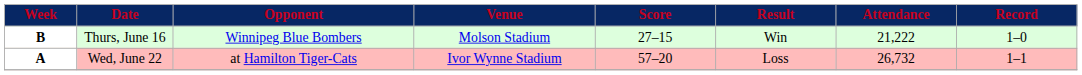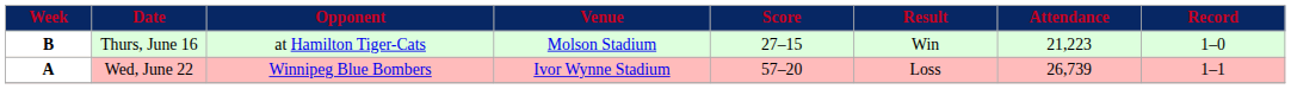Thurs, June 16 | Opponent: Winnipeg Blue Bombers -> at Hamilton Tiger-Cats
Thurs, June 16 | Attendance: 21,222 -> 21,223
Wed, June 22 | Opponent: at Hamilton Tiger-Cats -> Winnipeg Blue Bombers
Wed, June 22 | Attendance: 26,732 -> 26,739
